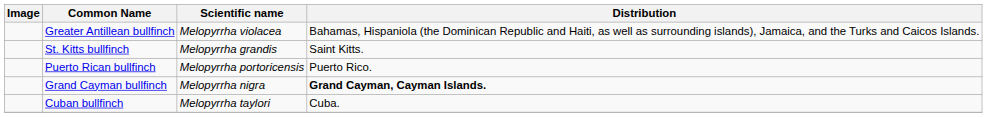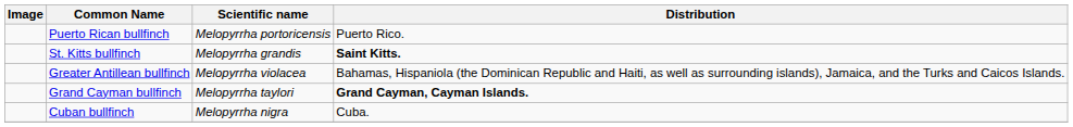rows swapped: Puerto Rican bullfinch <-> Greater Antillean bullfinch
St. Kitts bullfinch | Distribution: normal -> bold
Grand Cayman bullfinch | Scientific name: Melopyrrha nigra -> Melopyrrha taylori
Cuban bullfinch | Scientific name: Melopyrrha taylori -> Melopyrrha nigra
